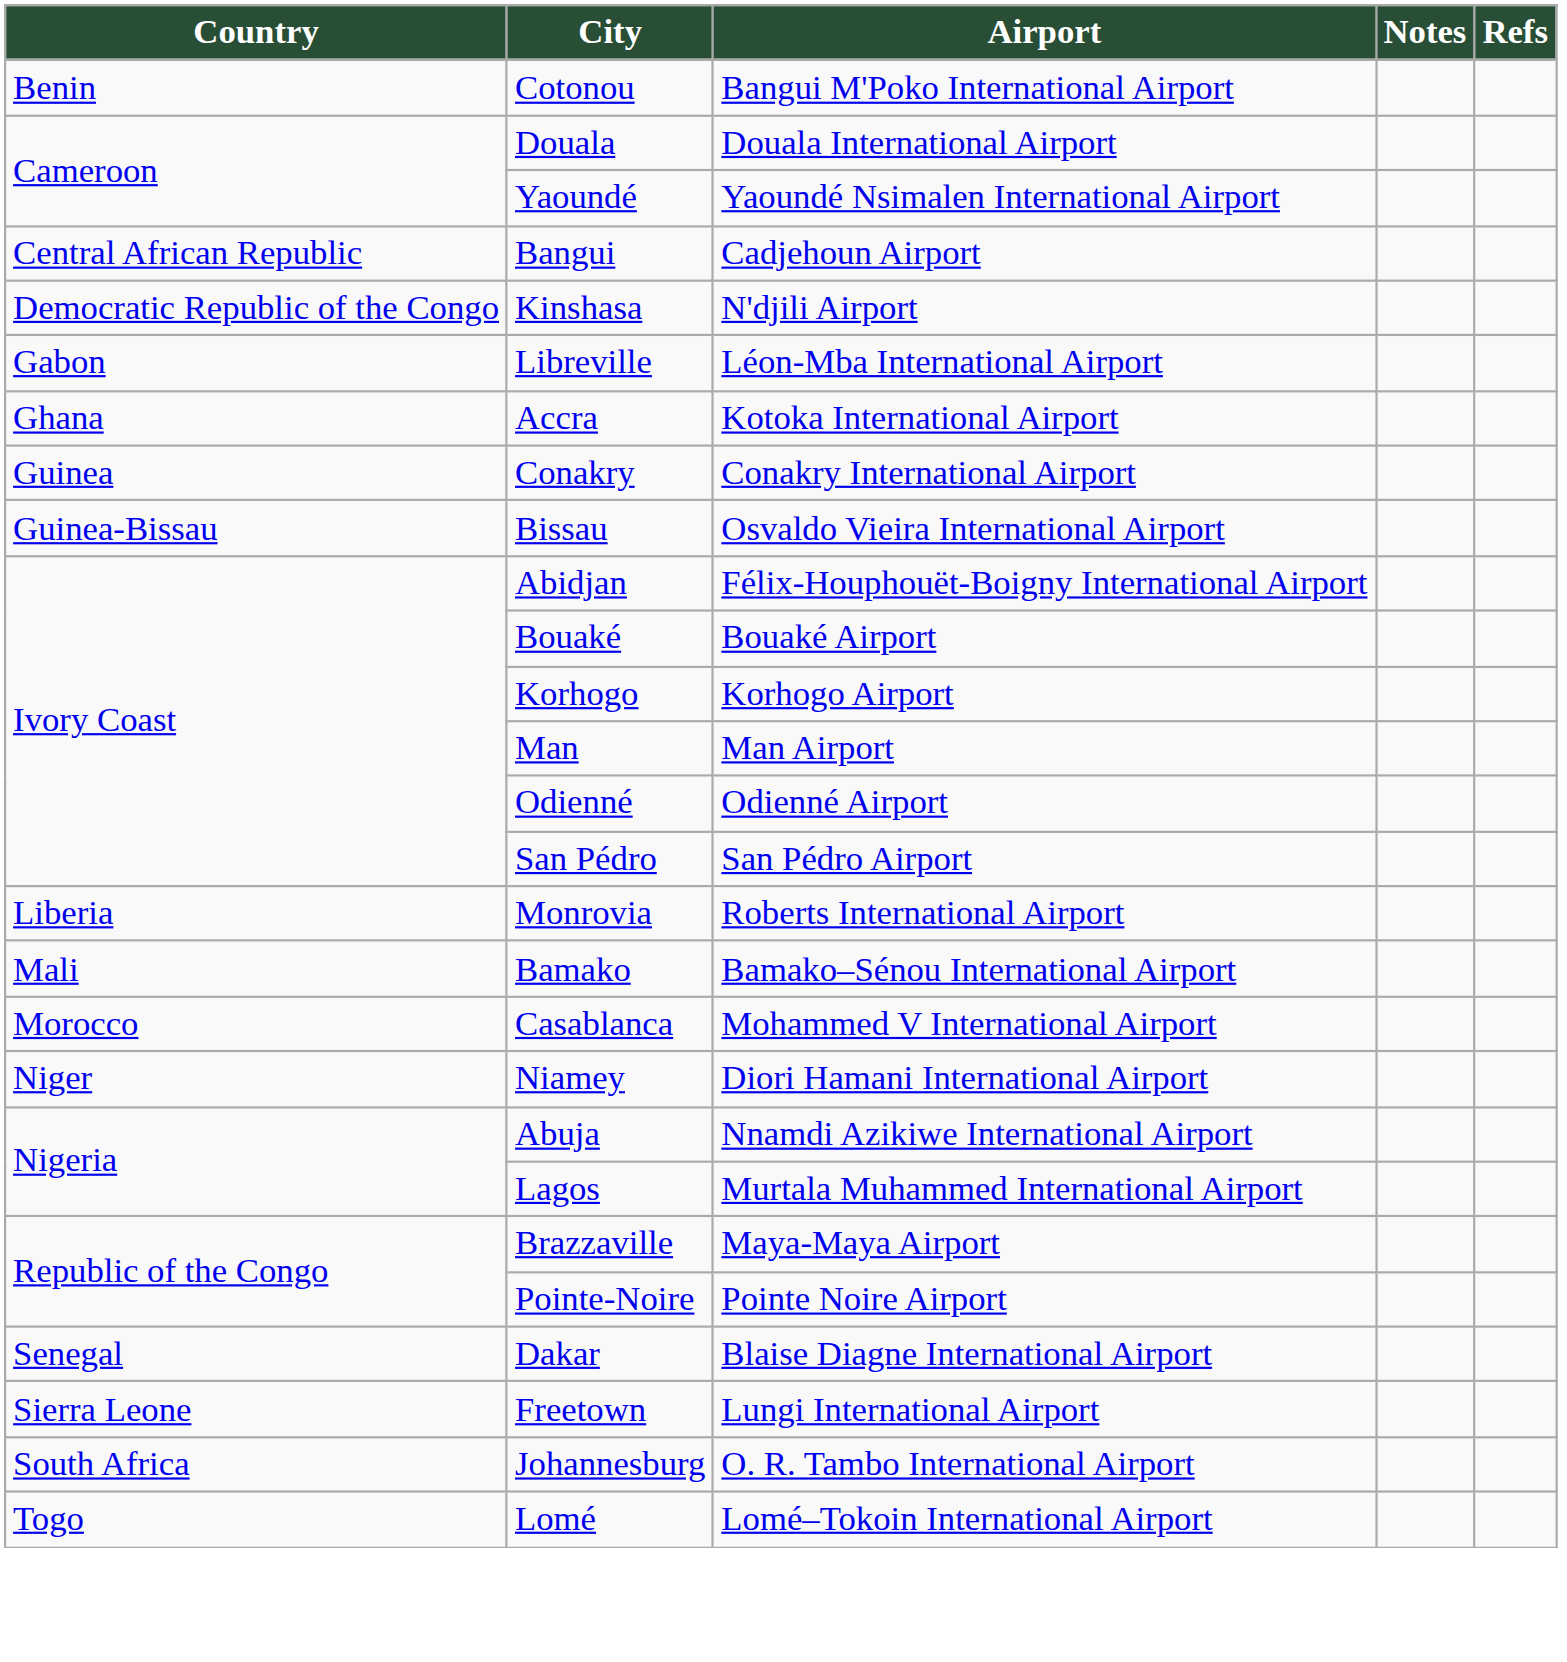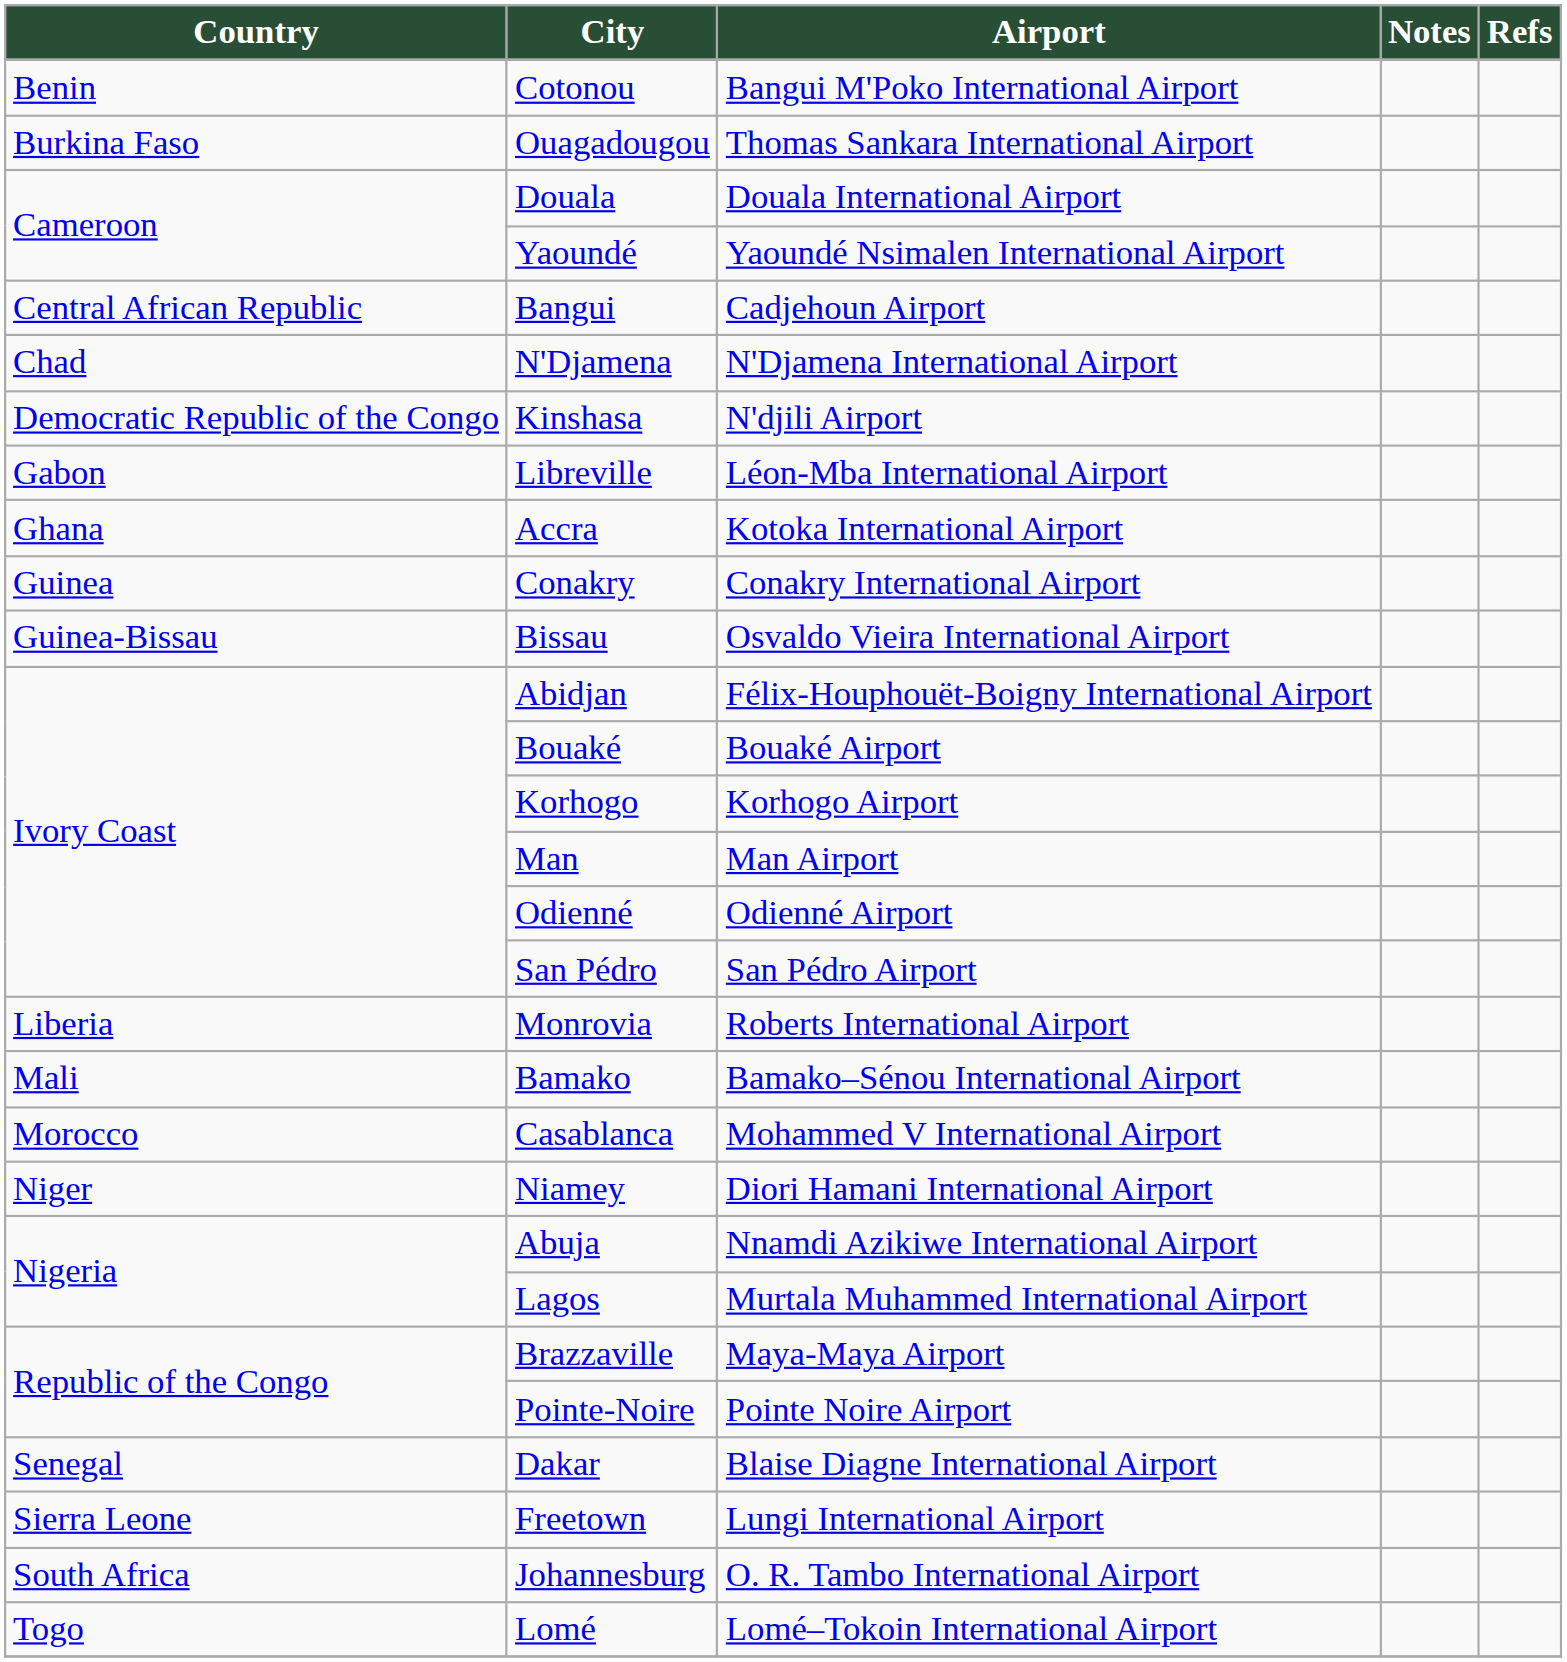+ row: Burkina Faso | Ouagadougou | Thomas Sankara International Airport
+ row: Chad | N'Djamena | N'Djamena International Airport
